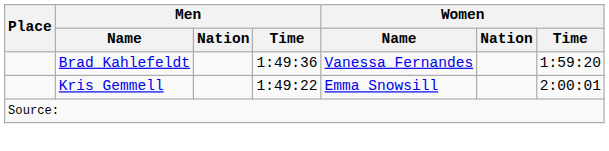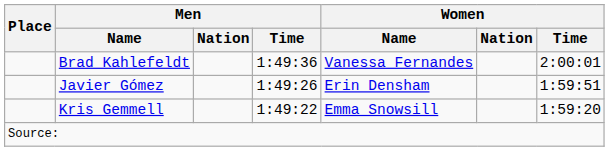Brad Kahlefeldt | Women / Time: 1:59:20 -> 2:00:01
+ row: Javier Gómez | 1:49:26 | Erin Densham | 1:59:51
Kris Gemmell | Women / Time: 2:00:01 -> 1:59:20
